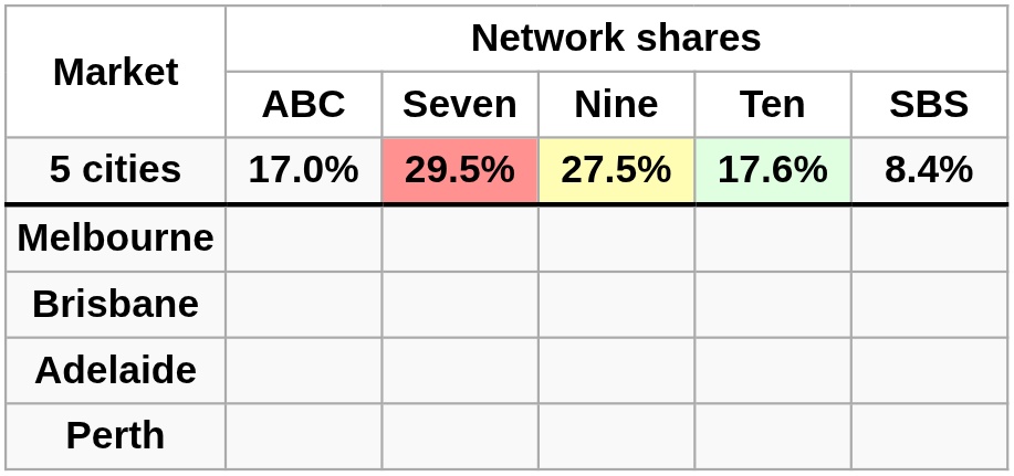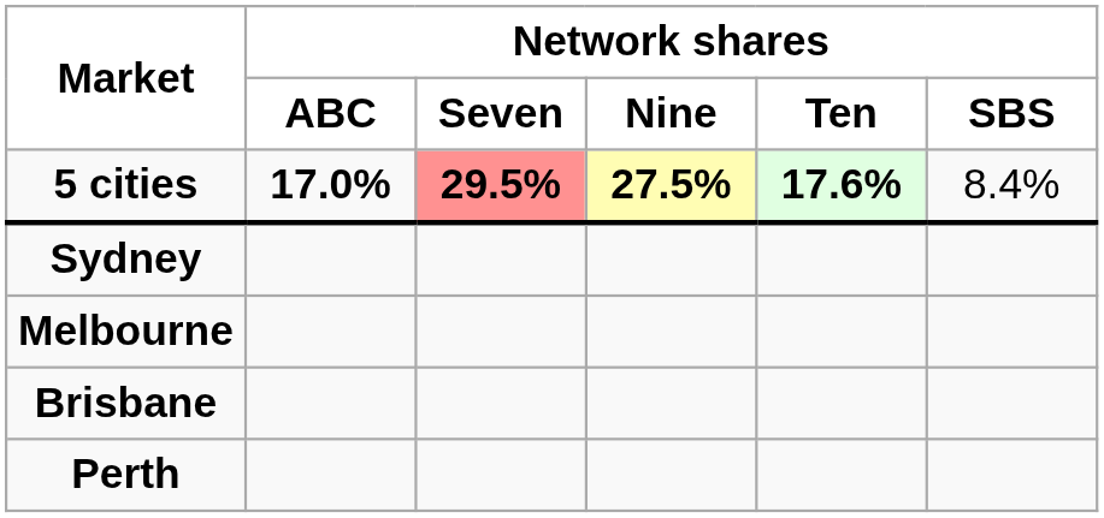5 cities | column 6: bold -> normal
+ row: Sydney
- row: Adelaide
